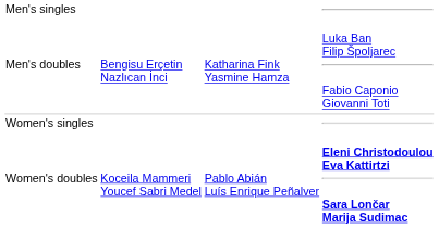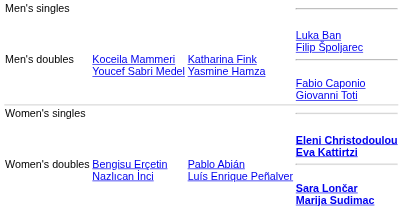Men's doubles | column 2: Bengisu Erçetin Nazlıcan İnci -> Koceila Mammeri Youcef Sabri Medel
Women's doubles | column 2: Koceila Mammeri Youcef Sabri Medel -> Bengisu Erçetin Nazlıcan İnci
